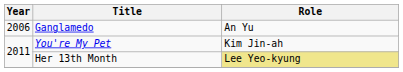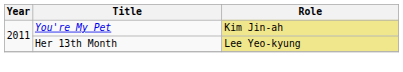- row: 2006 | Ganglamedo | An Yu
You're My Pet | Role: no background -> khaki background
